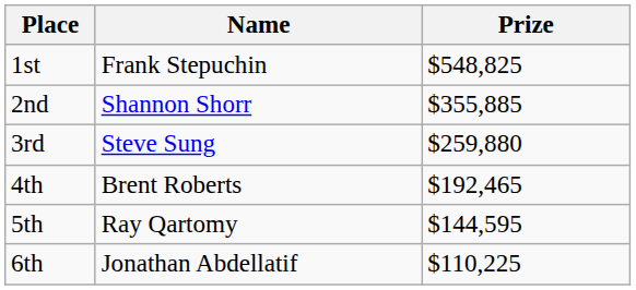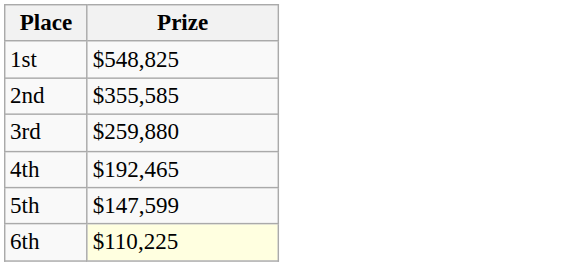- column: Name | Frank Stepuchin | Shannon Shorr | Steve Sung | Brent Roberts | Ray Qartomy | Jonathan Abdellatif
2nd | Prize: $355,885 -> $355,585
5th | Prize: $144,595 -> $147,599
6th | Prize: no background -> lightyellow background
